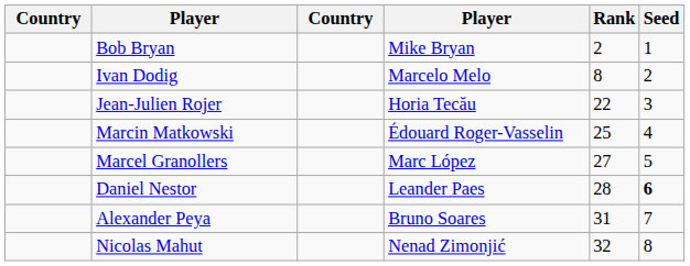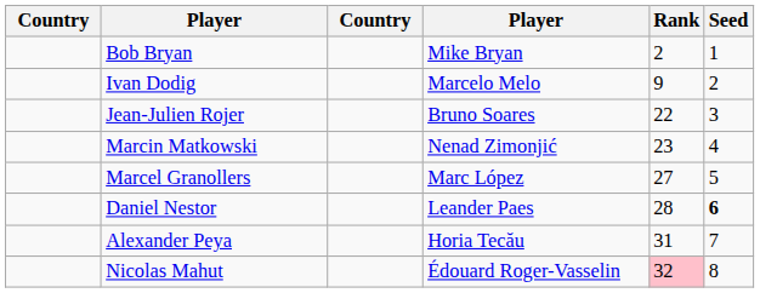Ivan Dodig | Rank: 8 -> 9
Jean-Julien Rojer | column 4: Horia Tecău -> Bruno Soares
Marcin Matkowski | column 4: Édouard Roger-Vasselin -> Nenad Zimonjić
Marcin Matkowski | Rank: 25 -> 23
Alexander Peya | column 4: Bruno Soares -> Horia Tecău
Nicolas Mahut | column 4: Nenad Zimonjić -> Édouard Roger-Vasselin
Nicolas Mahut | Rank: no background -> pink background
